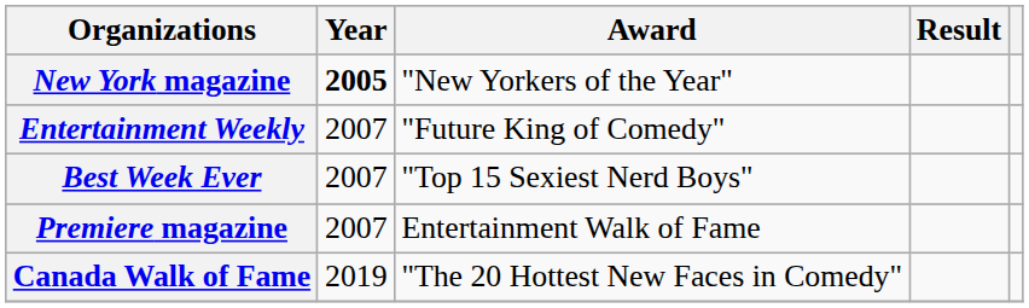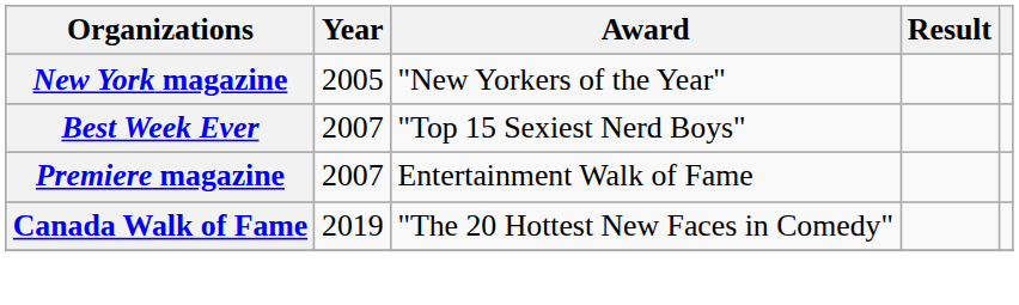New York magazine | Year: bold -> normal
- row: Entertainment Weekly | 2007 | "Future King of Comedy"
